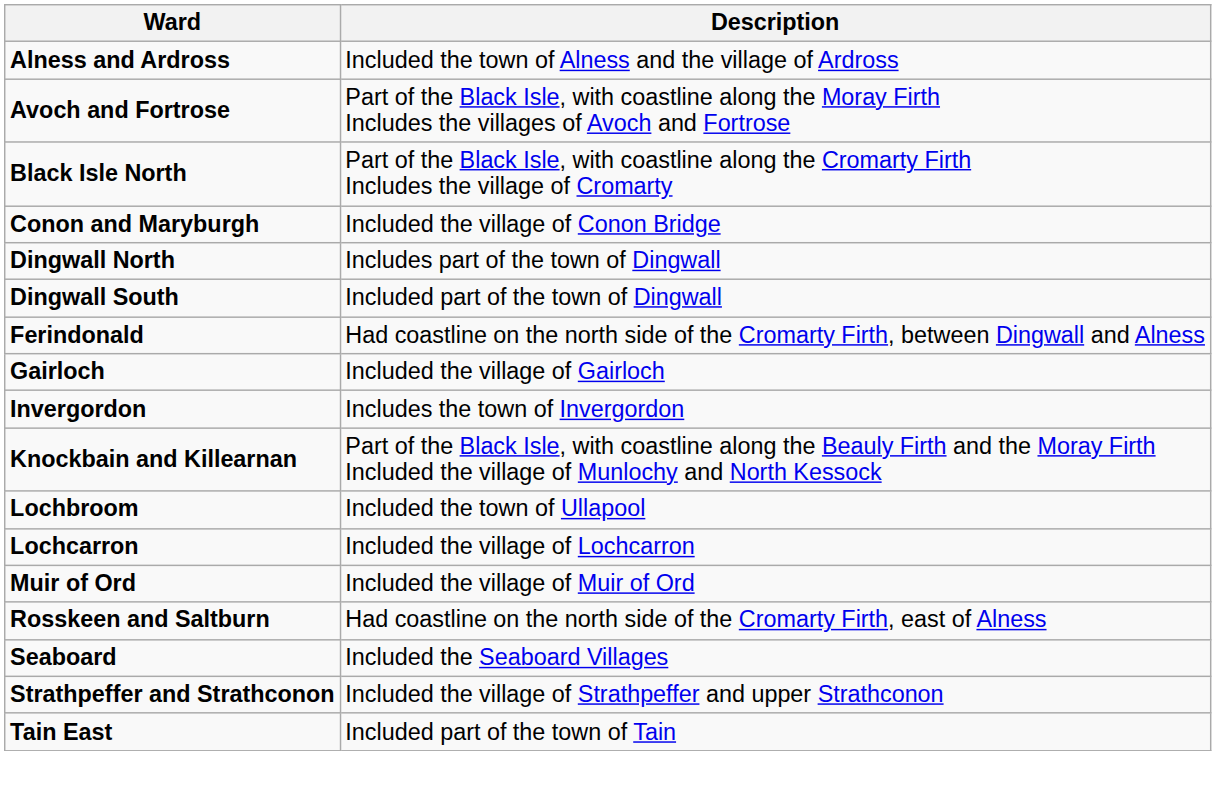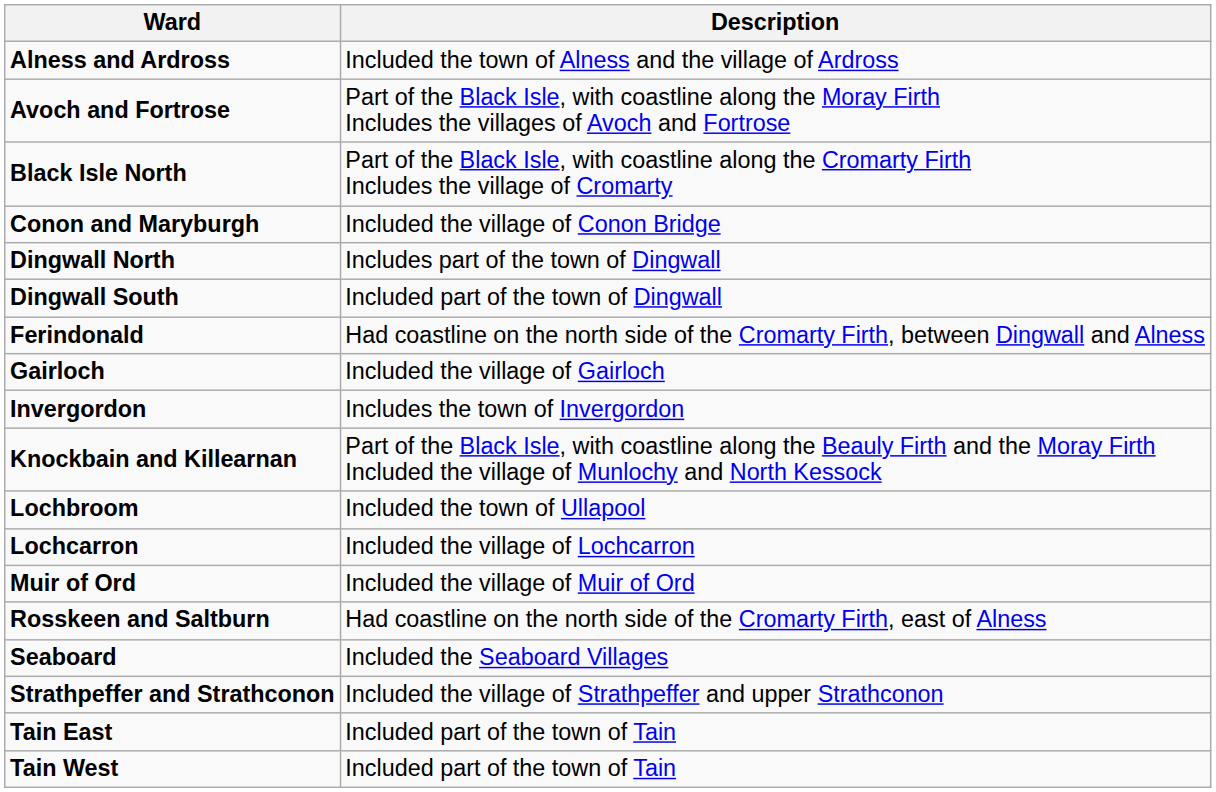+ row: Tain West | Included part of the town of Tain
